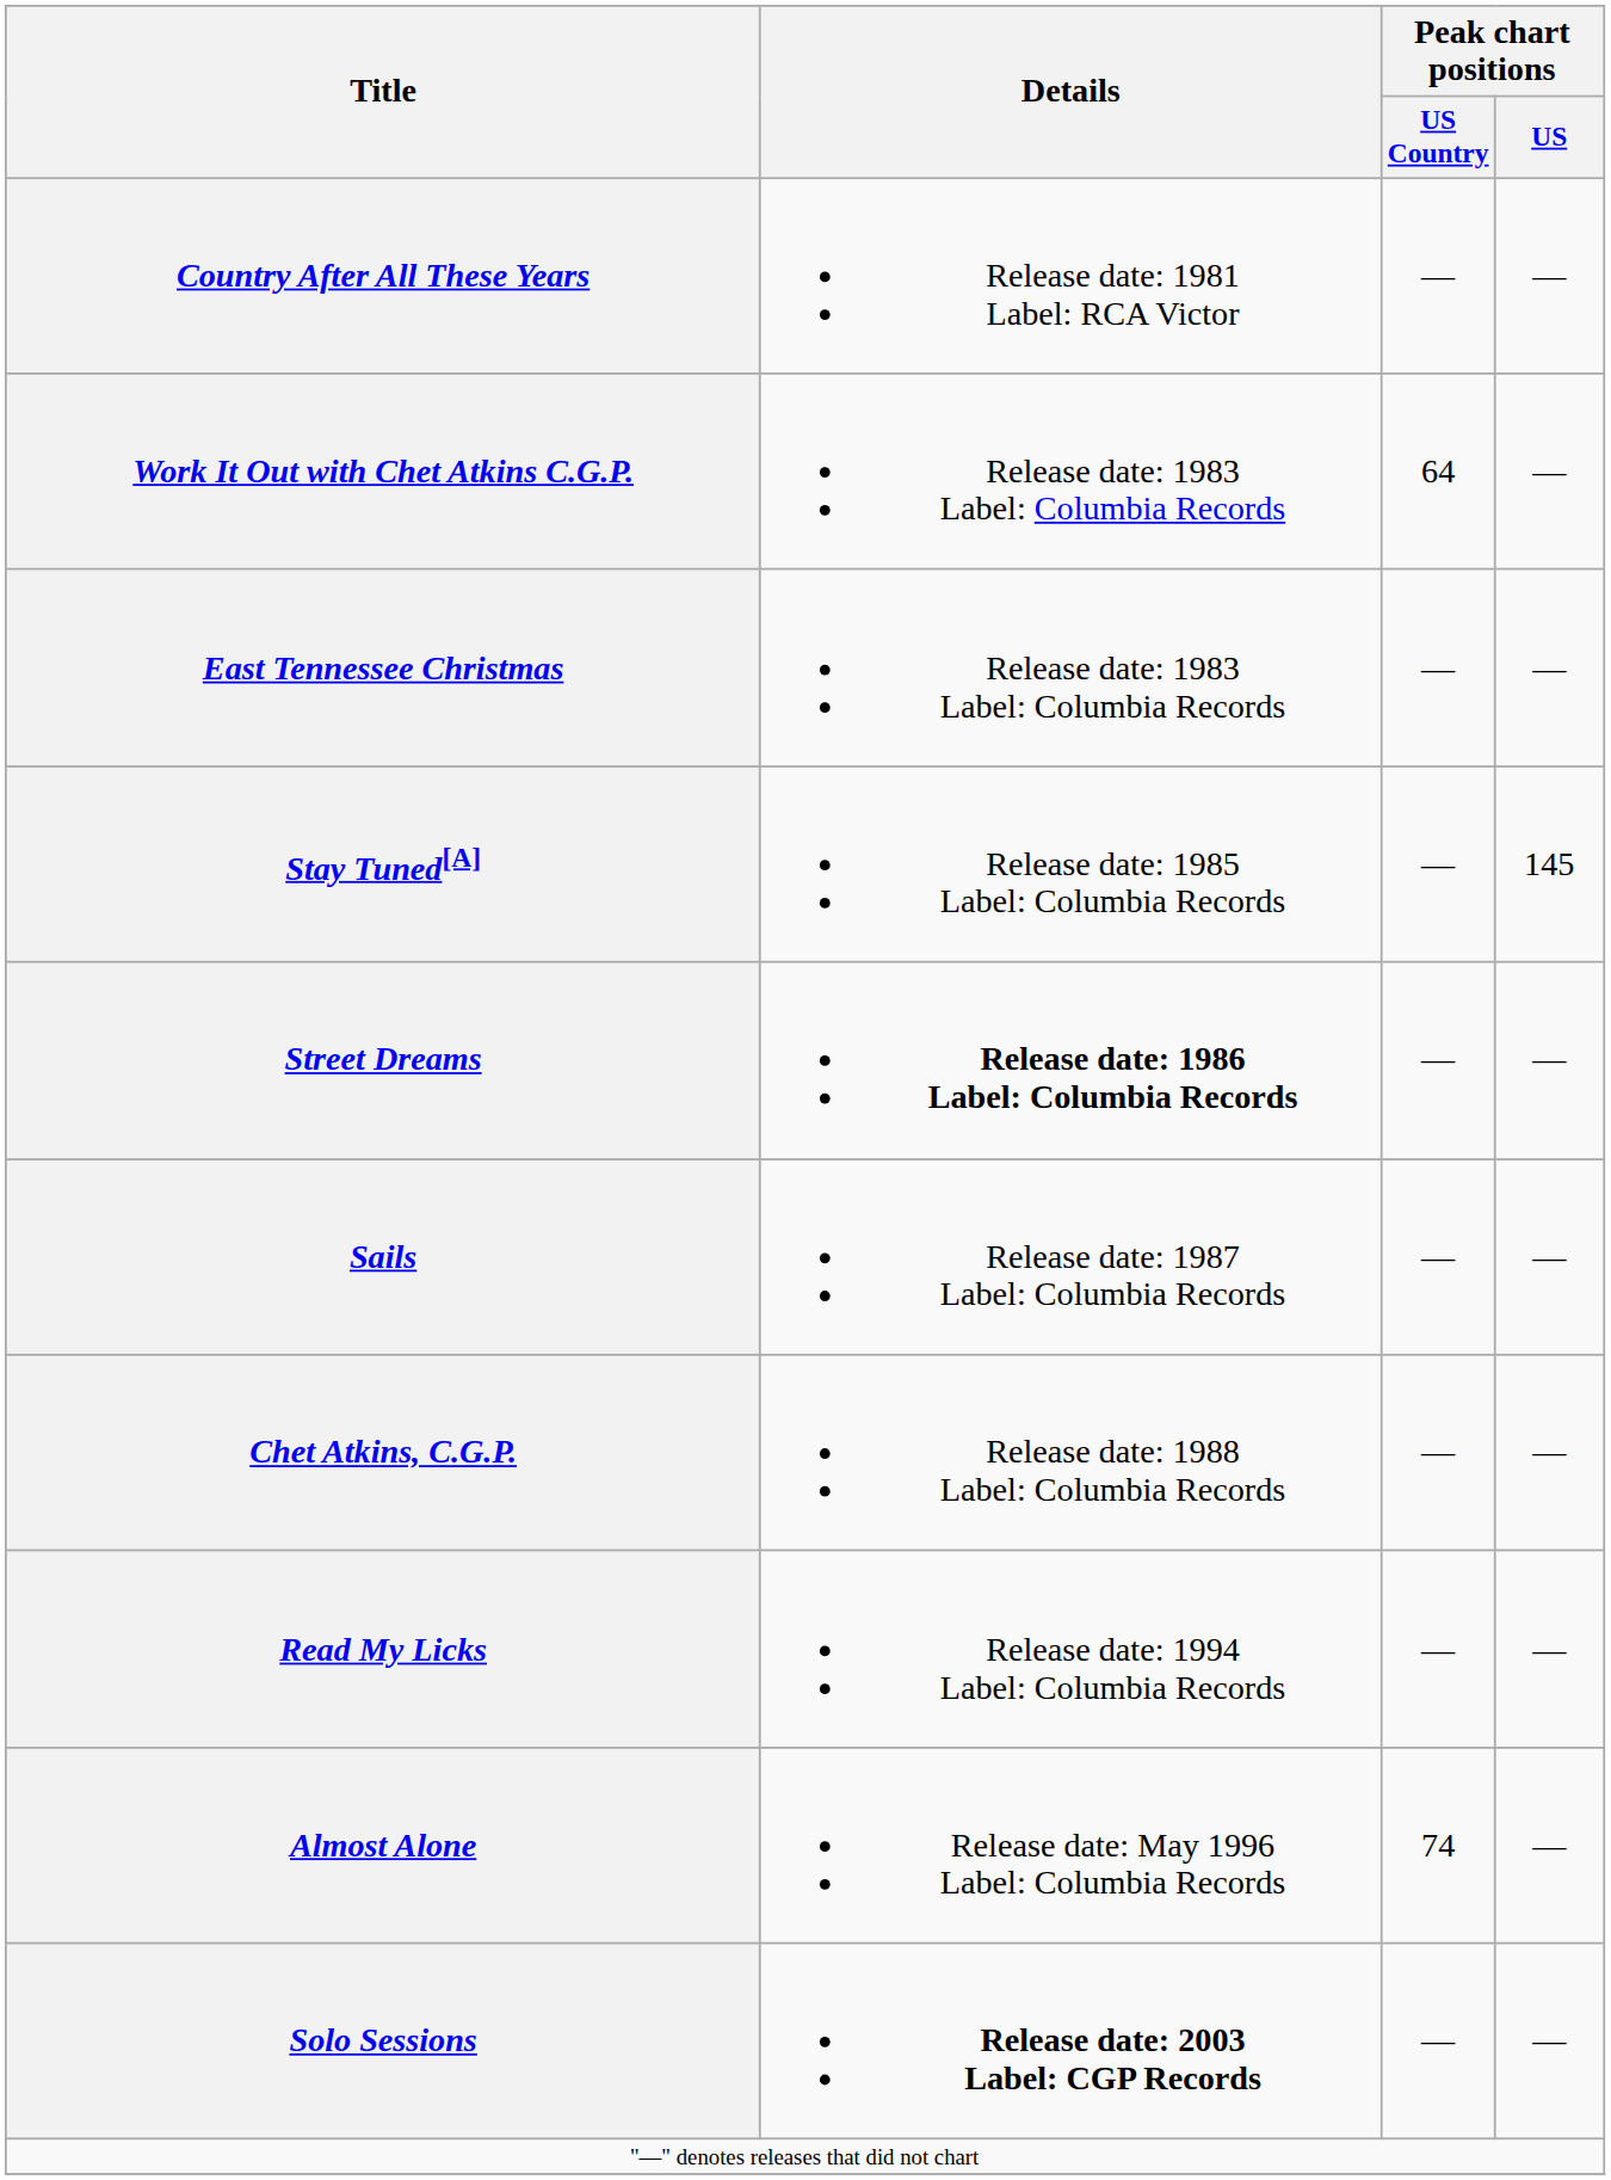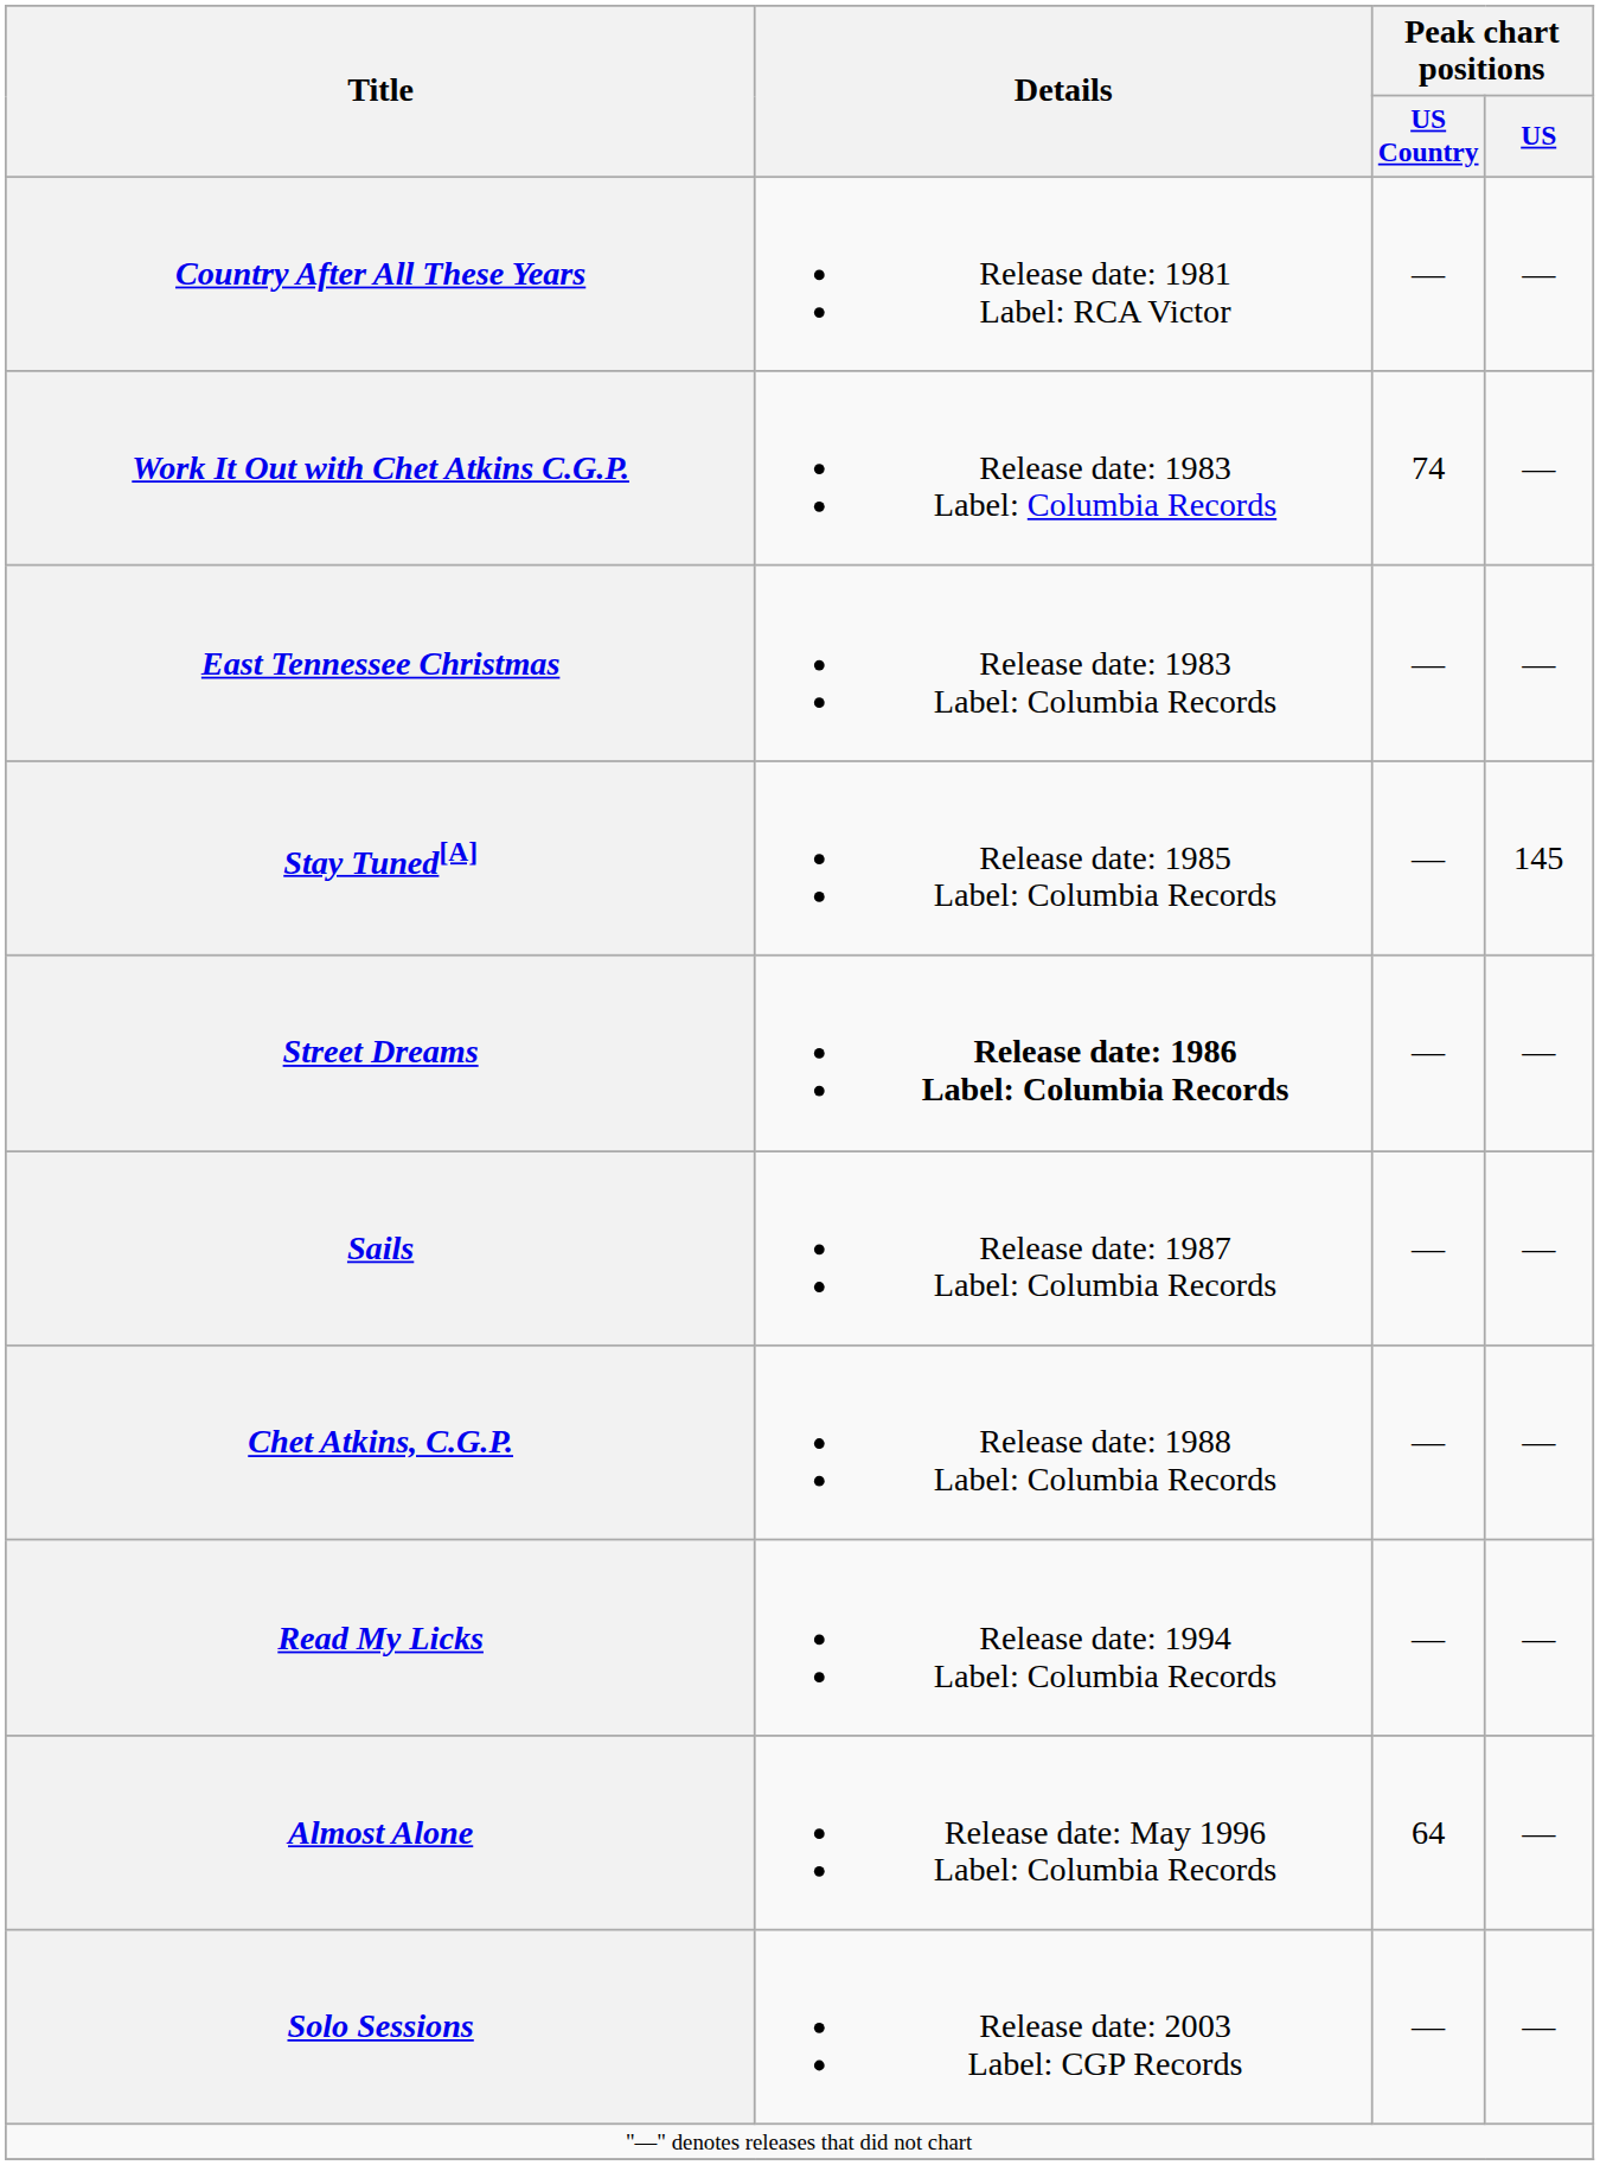Work It Out with Chet Atkins C.G.P. | Peak chart positions / US Country: 64 -> 74
Almost Alone | Peak chart positions / US Country: 74 -> 64
Solo Sessions | Details: bold -> normal
